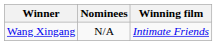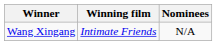columns swapped: Winning film <-> Nominees
